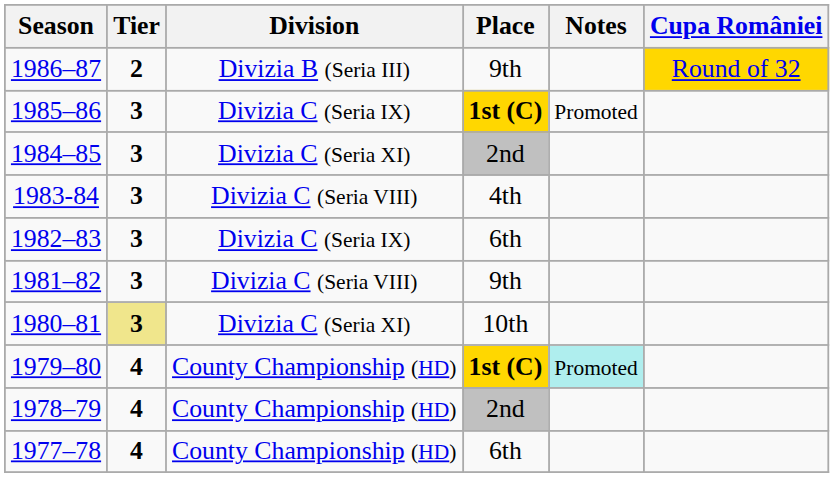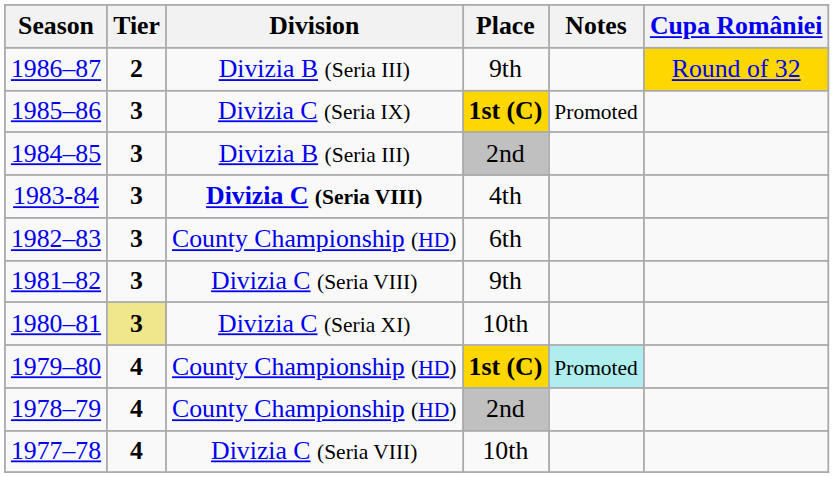1984–85 | Division: Divizia C (Seria XI) -> Divizia B (Seria III)
1983-84 | Division: normal -> bold
1982–83 | Division: Divizia C (Seria IX) -> County Championship (HD)
1977–78 | Division: County Championship (HD) -> Divizia C (Seria VIII)
1977–78 | Place: 6th -> 10th
